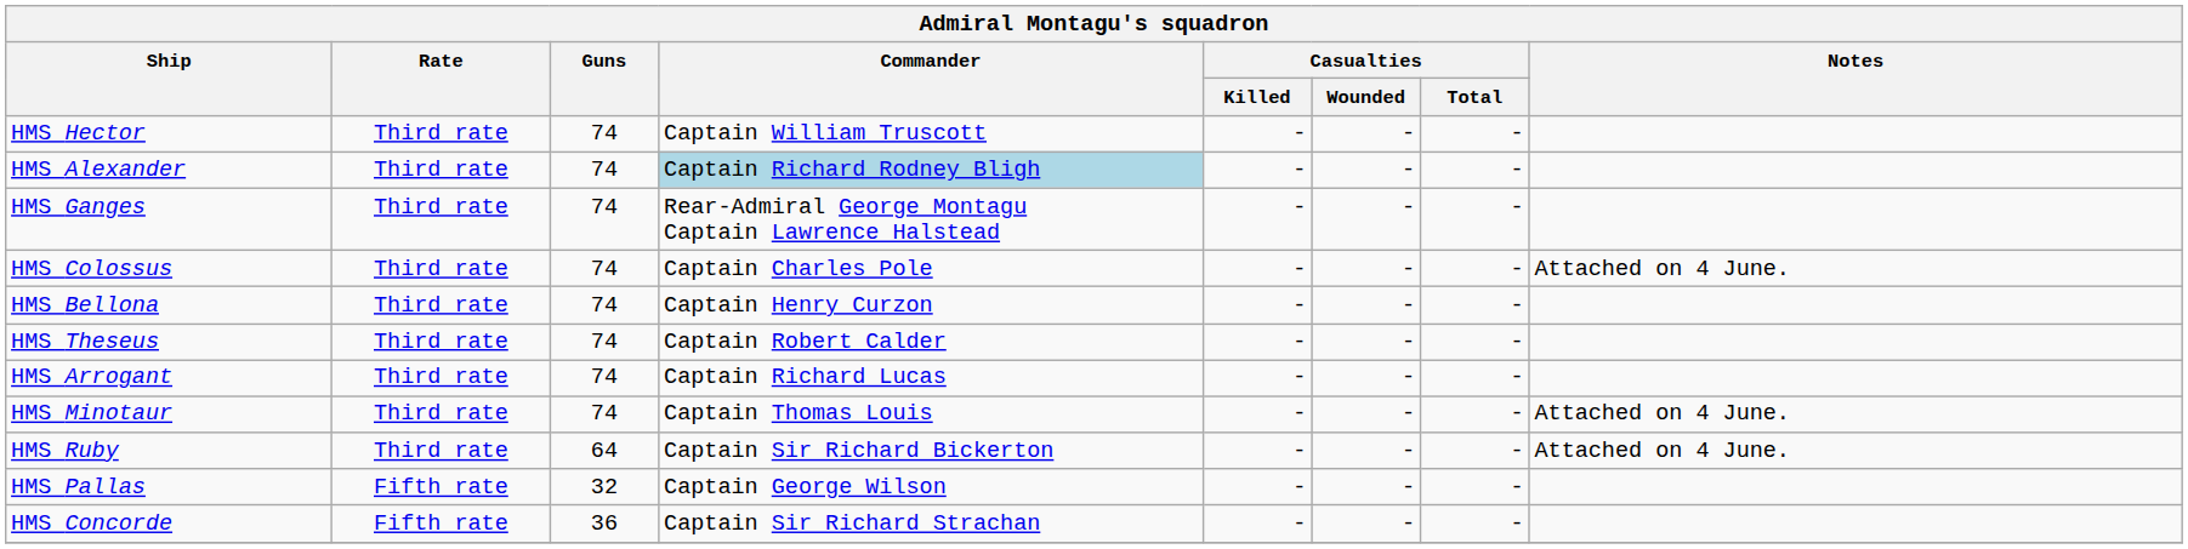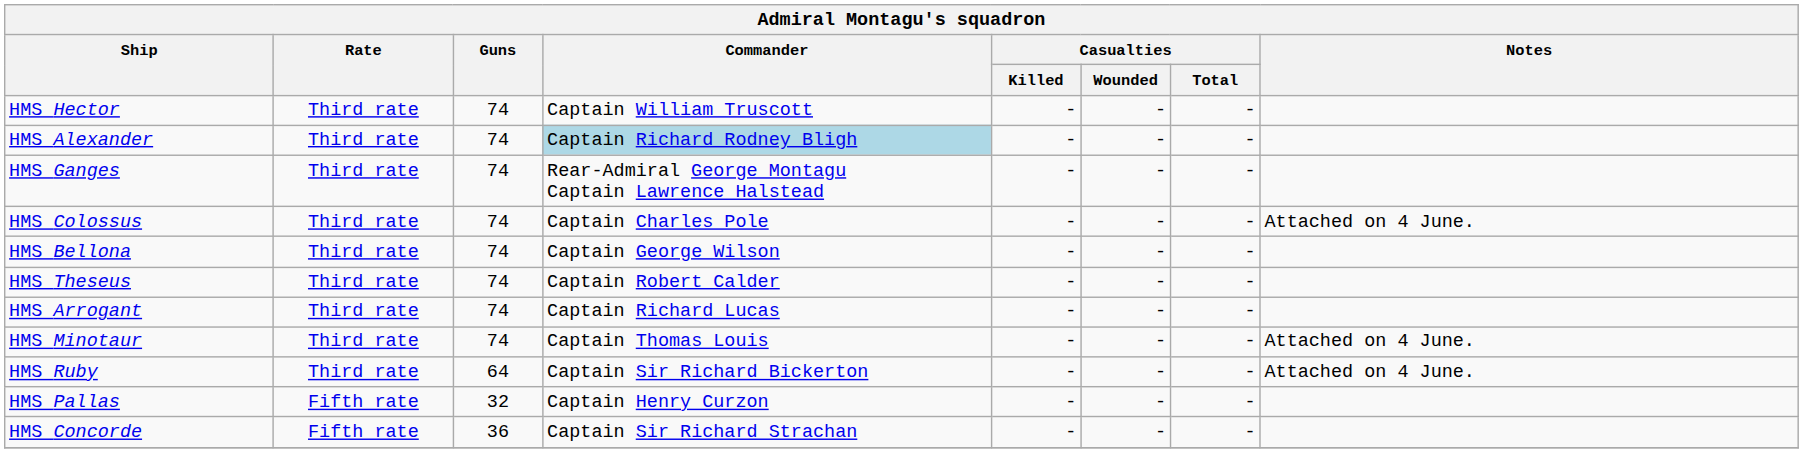HMS Bellona | Commander: Captain Henry Curzon -> Captain George Wilson
HMS Pallas | Commander: Captain George Wilson -> Captain Henry Curzon
